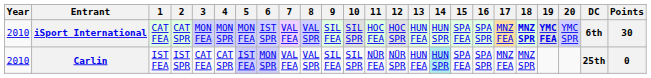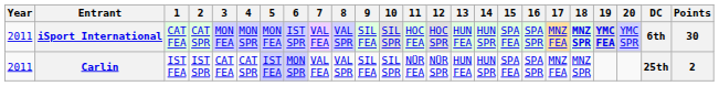iSport International | Year: 2010 -> 2011
Carlin | Year: 2010 -> 2011
Carlin | 14: paleturquoise background -> no background
Carlin | Points: 0 -> 2
